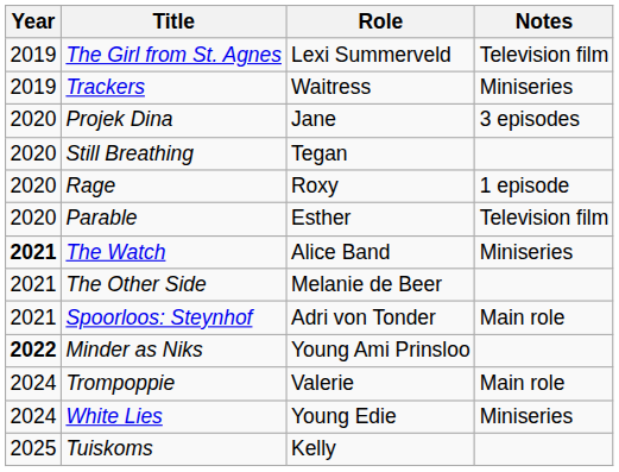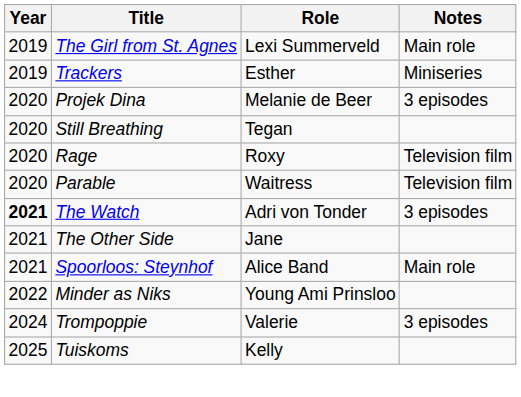The Girl from St. Agnes | Notes: Television film -> Main role
Trackers | Role: Waitress -> Esther
Projek Dina | Role: Jane -> Melanie de Beer
Rage | Notes: 1 episode -> Television film
Parable | Role: Esther -> Waitress
The Watch | Role: Alice Band -> Adri von Tonder
The Watch | Notes: Miniseries -> 3 episodes
The Other Side | Role: Melanie de Beer -> Jane
Spoorloos: Steynhof | Role: Adri von Tonder -> Alice Band
Minder as Niks | Year: bold -> normal
Trompoppie | Notes: Main role -> 3 episodes
- row: 2024 | White Lies | Young Edie | Miniseries
